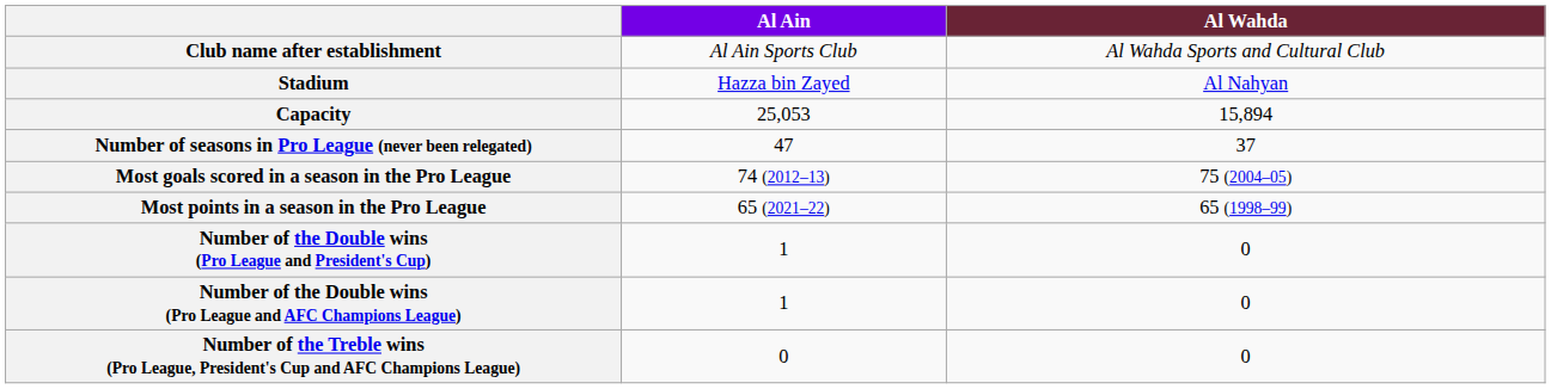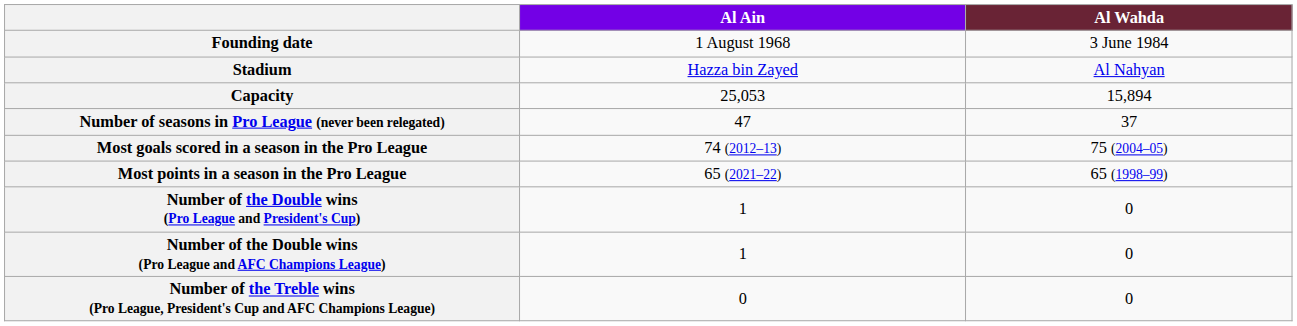- row: Club name after establishment | Al Ain Sports Club | Al Wahda Sports and Cultural Club
+ row: Founding date | 1 August 1968 | 3 June 1984
